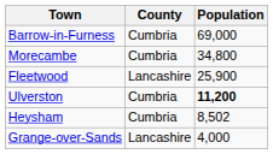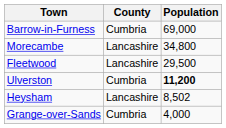Morecambe | County: Cumbria -> Lancashire
Fleetwood | Population: 25,900 -> 29,500
Heysham | County: Cumbria -> Lancashire
Grange-over-Sands | County: Lancashire -> Cumbria
